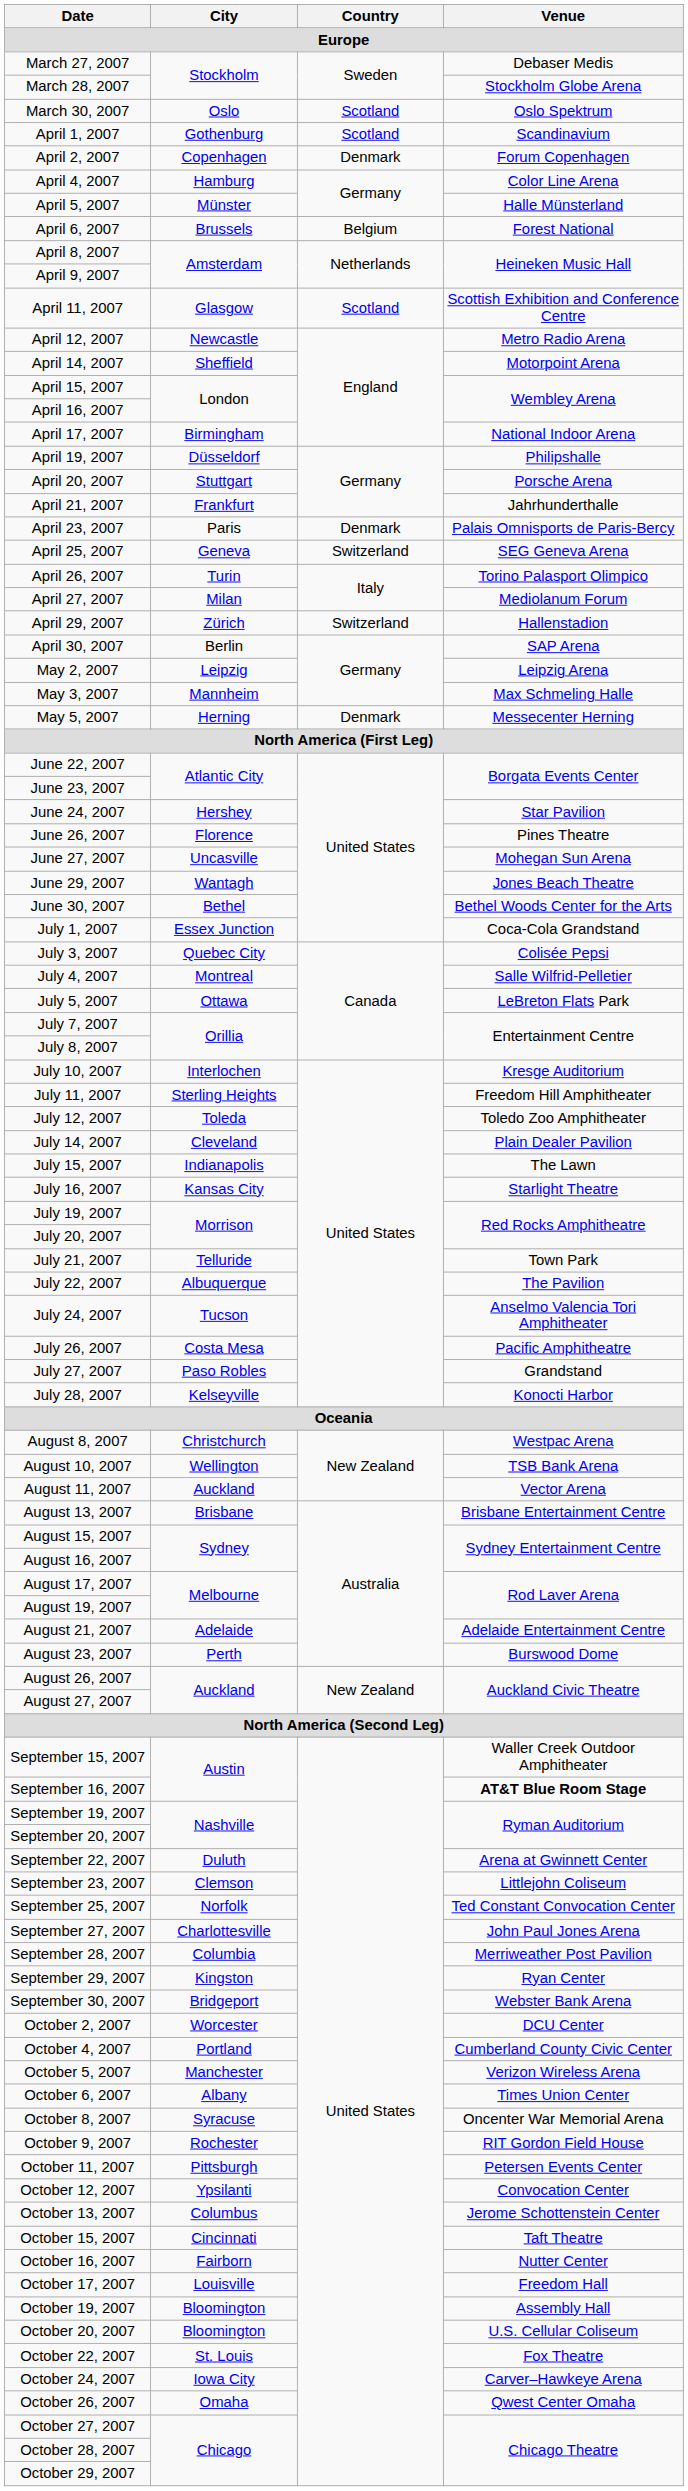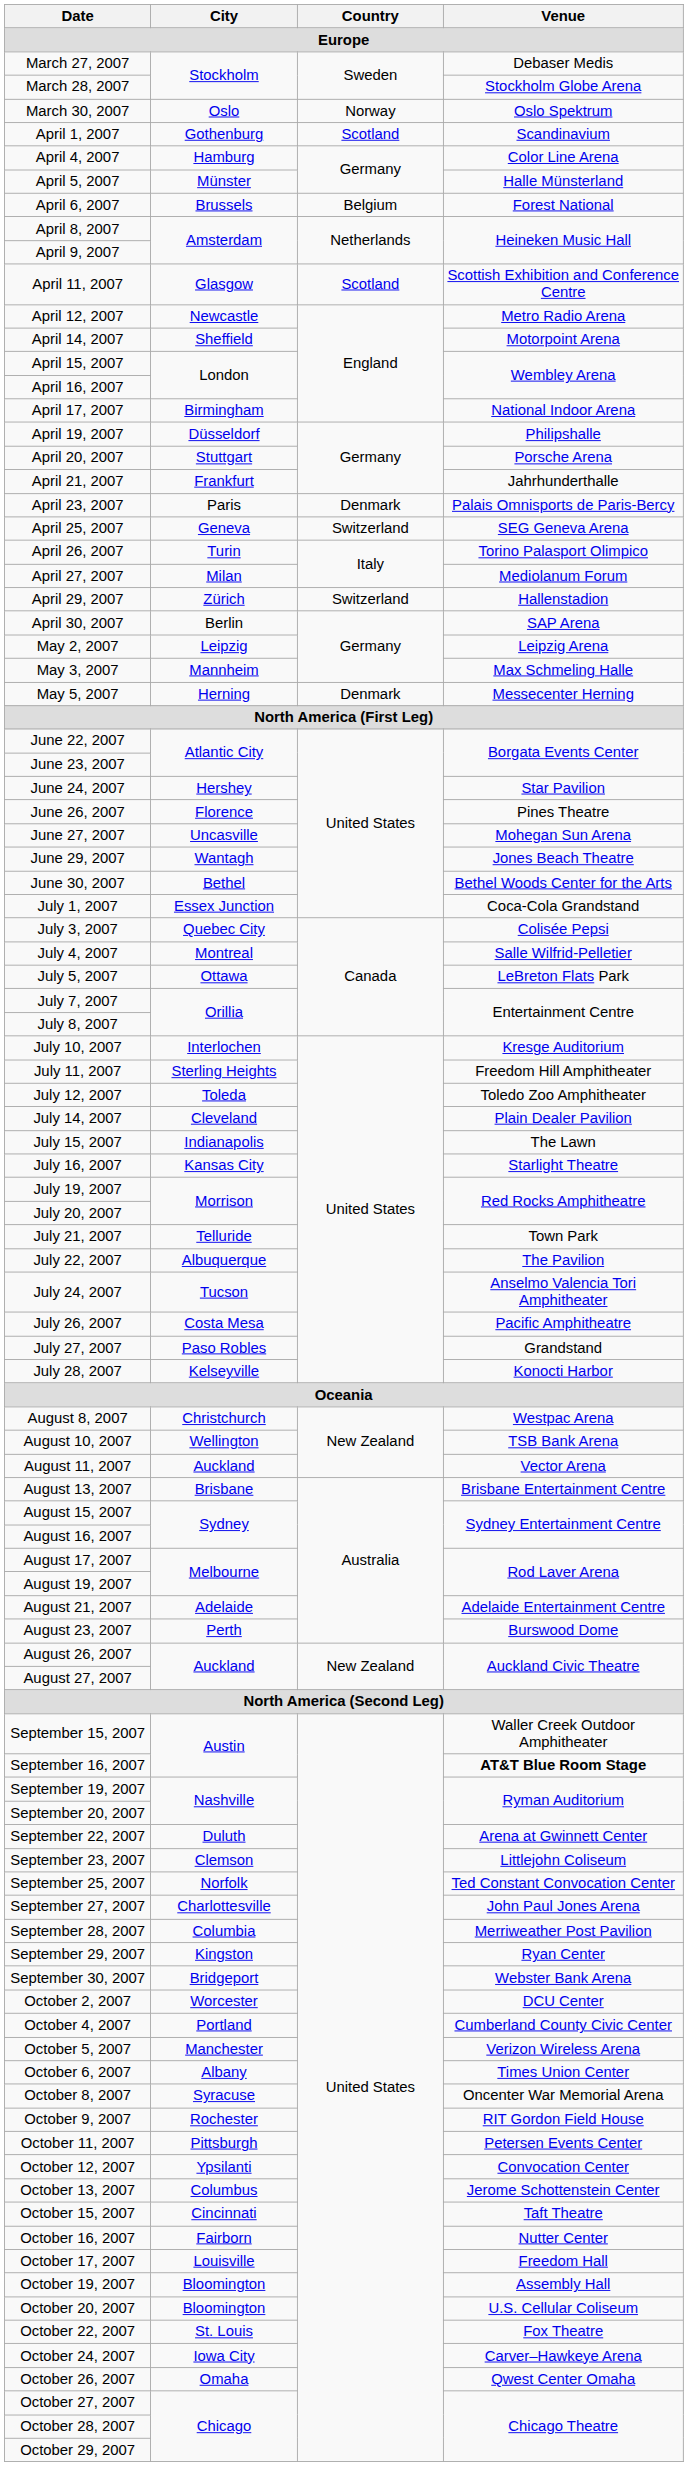March 30, 2007 | Country: Scotland -> Norway
- row: April 2, 2007 | Copenhagen | Denmark | Forum Copenhagen
